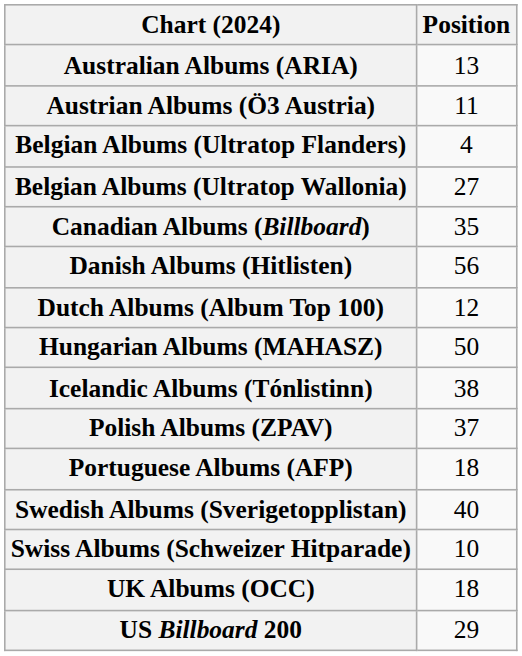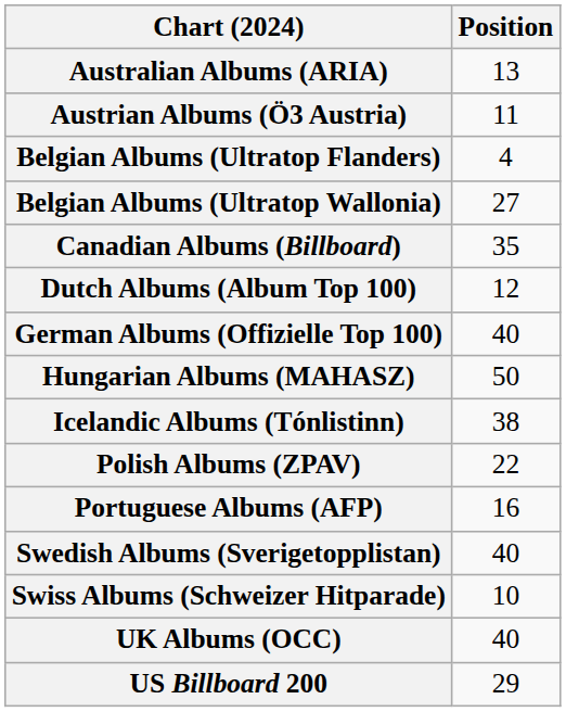- row: Danish Albums (Hitlisten) | 56
+ row: German Albums (Offizielle Top 100) | 40
Polish Albums (ZPAV) | Position: 37 -> 22
Portuguese Albums (AFP) | Position: 18 -> 16
UK Albums (OCC) | Position: 18 -> 40
